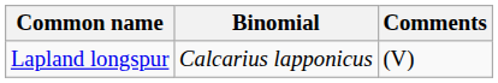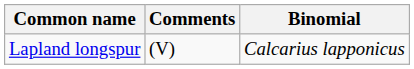columns swapped: Binomial <-> Comments
